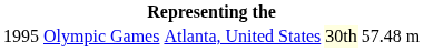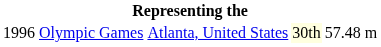Olympic Games | column 1: 1995 -> 1996
